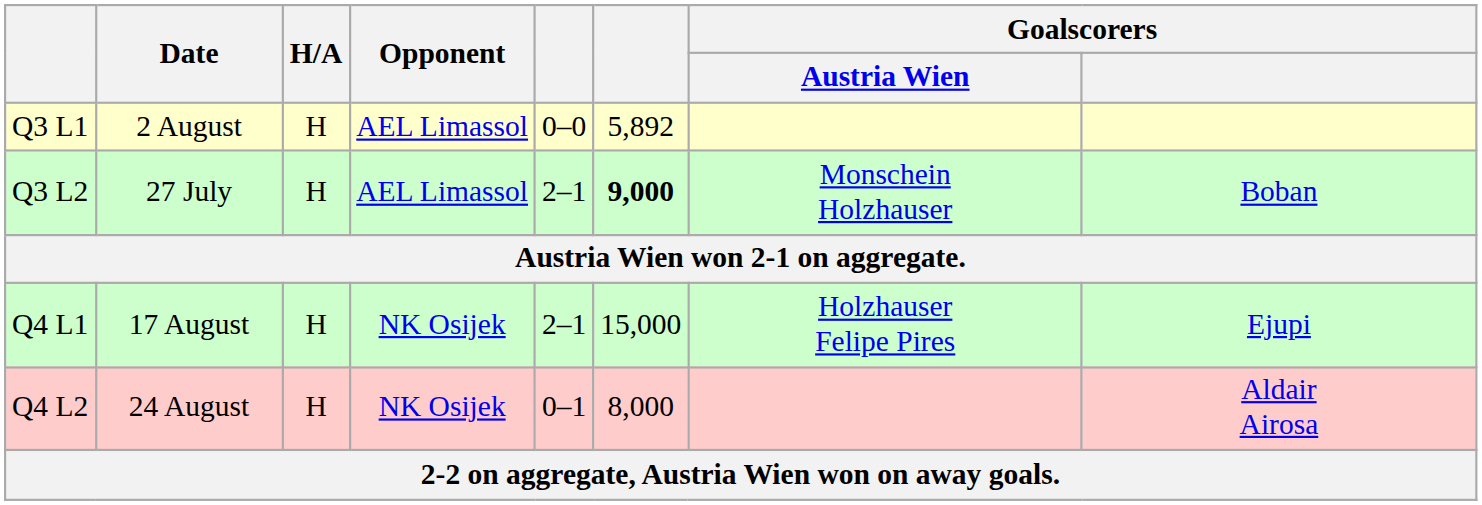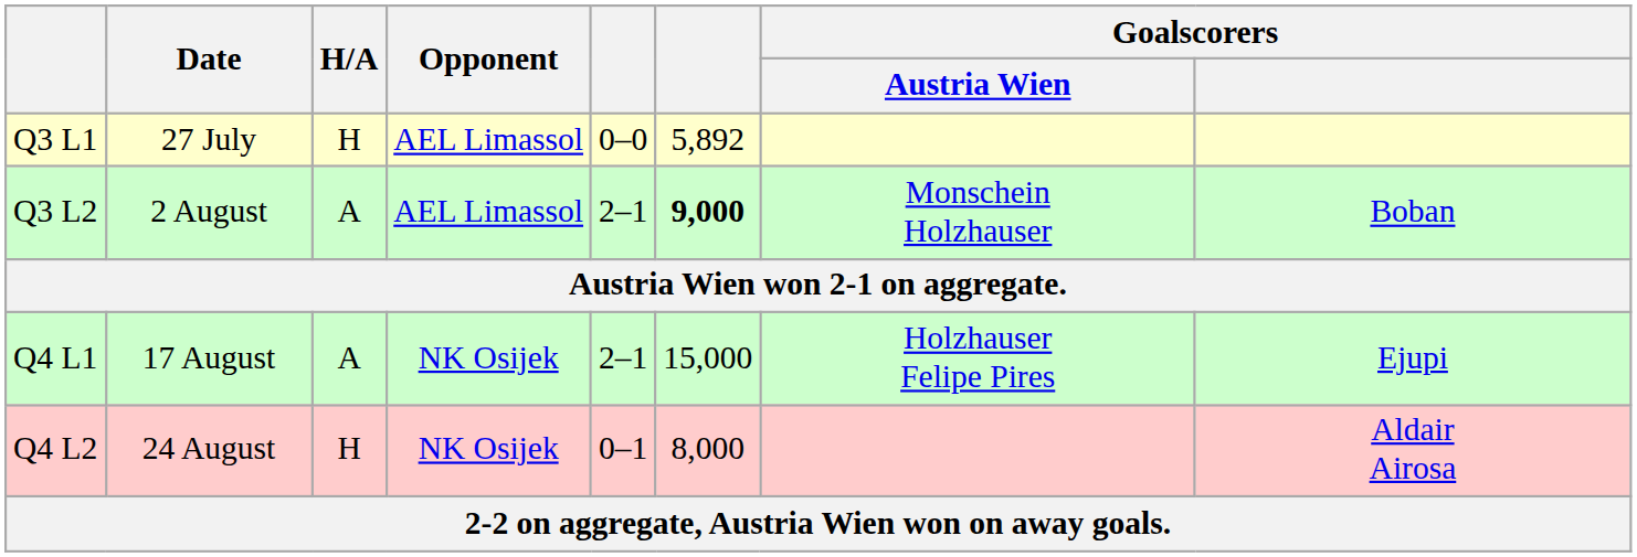Q3 L1 | Date: 2 August -> 27 July
Q3 L2 | Date: 27 July -> 2 August
Q3 L2 | H/A: H -> A
Q4 L1 | H/A: H -> A
